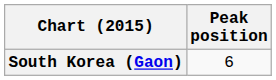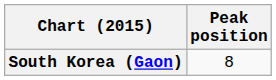South Korea (Gaon) | Peak position: 6 -> 8
